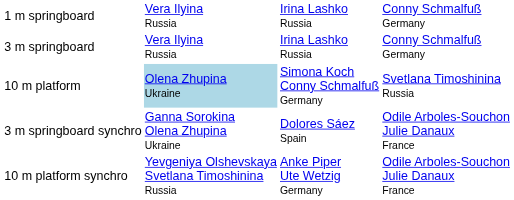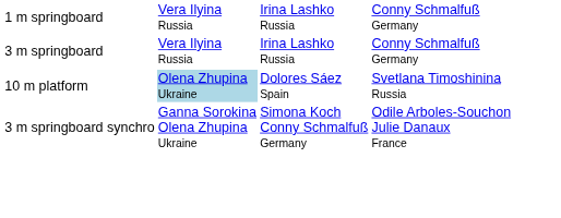10 m platform | column 3: Simona Koch Conny Schmalfuß Germany -> Dolores Sáez Spain
3 m springboard synchro | column 3: Dolores Sáez Spain -> Simona Koch Conny Schmalfuß Germany
- row: 10 m platform synchro | Yevgeniya Olshevskaya Svetlana Timoshinina Russia | Anke Piper Ute Wetzig Germany | Odile Arboles-Souchon Julie Danaux France
